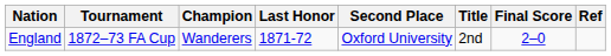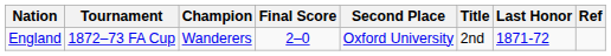columns swapped: Final Score <-> Last Honor
